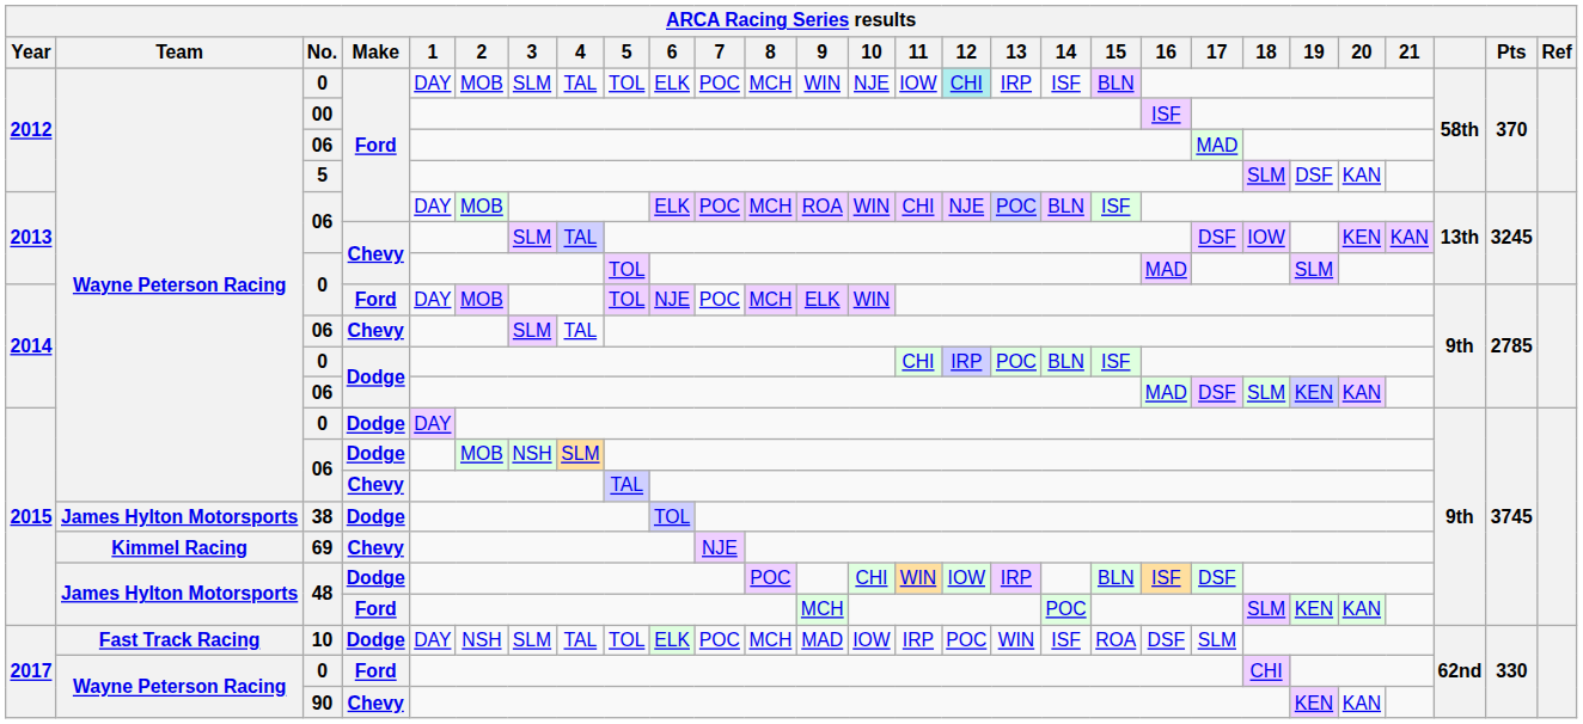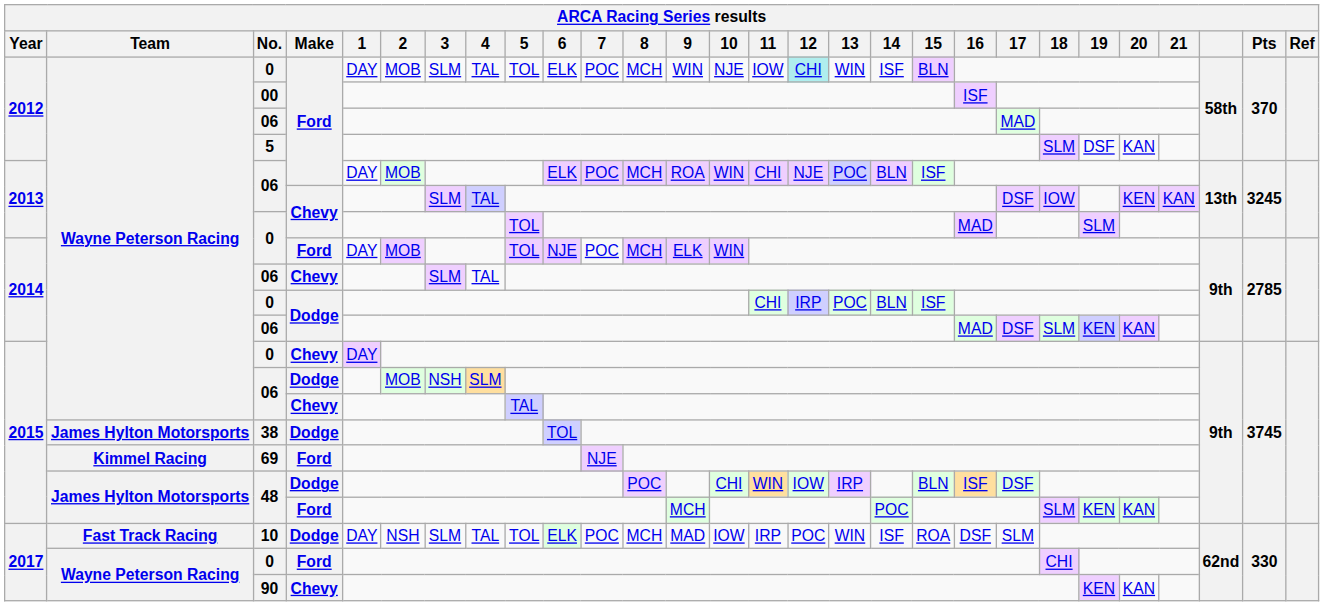2012 / 0 | 13: IRP -> WIN
2015 / 0 | Make: Dodge -> Chevy
69 | Make: Chevy -> Ford
